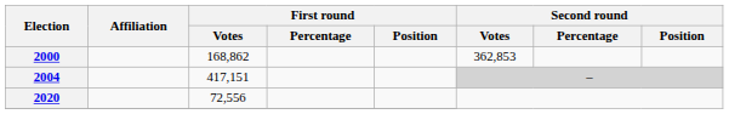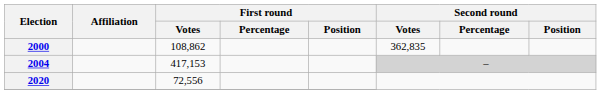2000 | First round / Votes: 168,862 -> 108,862
2000 | Second round / Votes: 362,853 -> 362,835
2004 | First round / Votes: 417,151 -> 417,153
